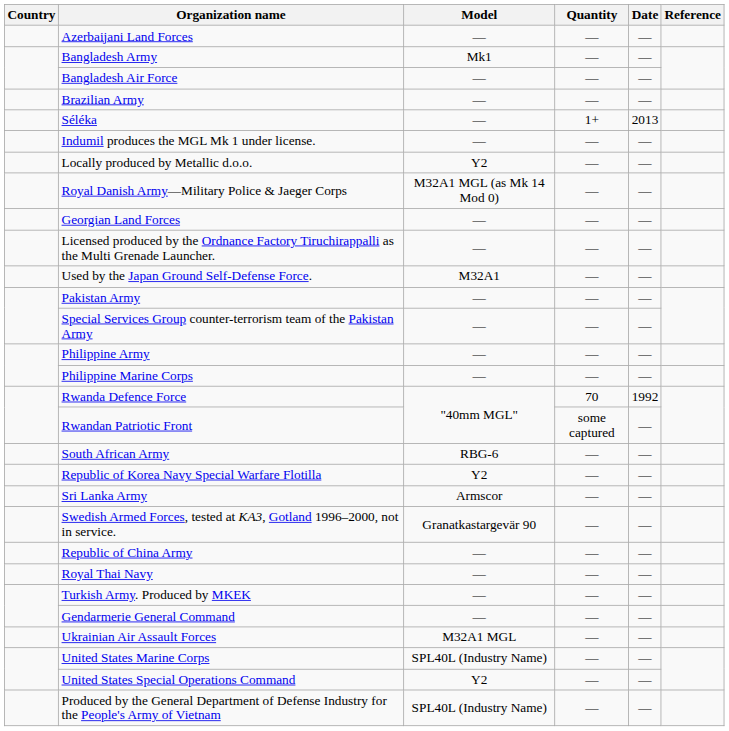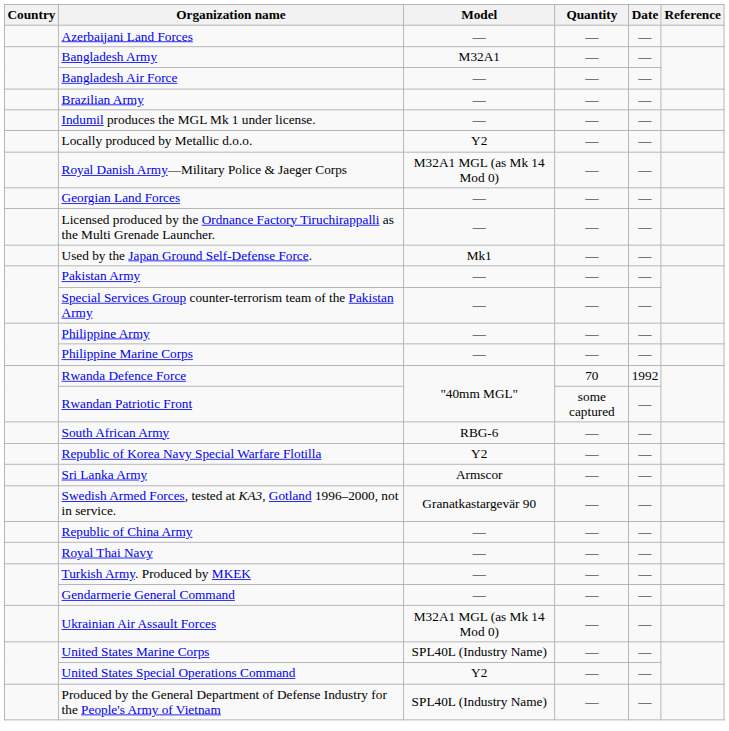Bangladesh Army | Model: Mk1 -> M32A1
- row: Séléka | — | 1+ | 2013
Used by the Japan Ground Self-Defense Force. | Model: M32A1 -> Mk1
Ukrainian Air Assault Forces | Model: M32A1 MGL -> M32A1 MGL (as Mk 14 Mod 0)
